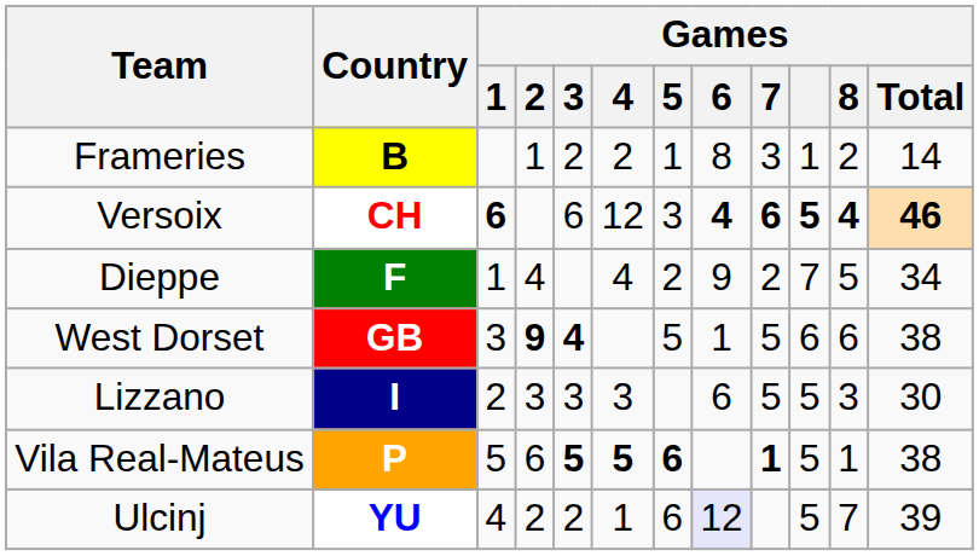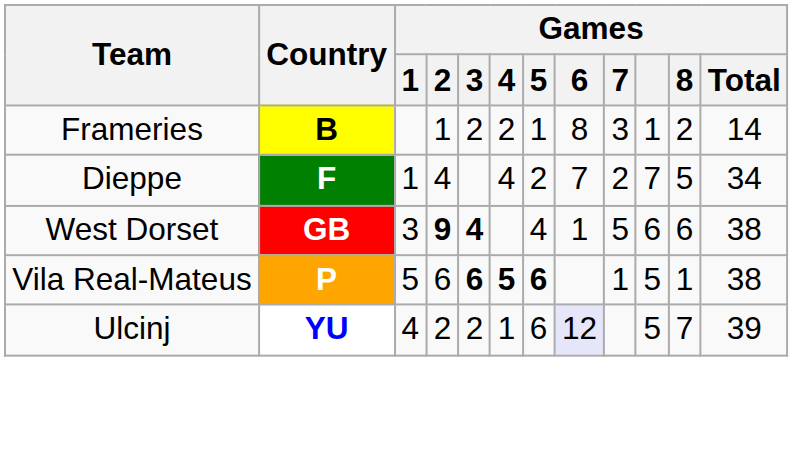- row: Versoix | CH | 6 | 6 | 12 | 3 | 4 | 6 | 5 | 4 | 46
Dieppe | Games / 6: 9 -> 7
West Dorset | Games / 5: 5 -> 4
- row: Lizzano | I | 2 | 3 | 3 | 3 | 6 | 5 | 5 | 3 | 30
Vila Real-Mateus | Games / 3: 5 -> 6
Vila Real-Mateus | Games / 7: bold -> normal
